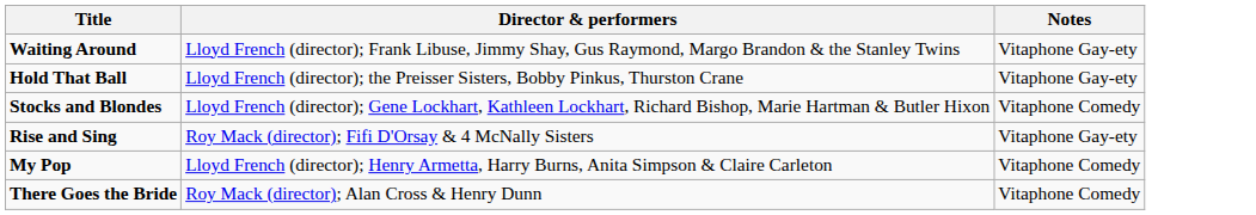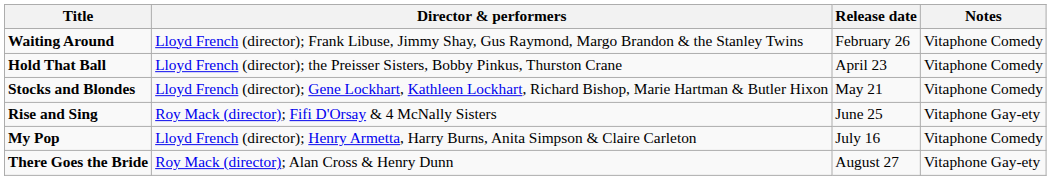+ column: Release date | February 26 | April 23 | May 21 | June 25 | July 16 | August 27
Waiting Around | Notes: Vitaphone Gay-ety -> Vitaphone Comedy
Hold That Ball | Notes: Vitaphone Gay-ety -> Vitaphone Comedy
There Goes the Bride | Notes: Vitaphone Comedy -> Vitaphone Gay-ety
